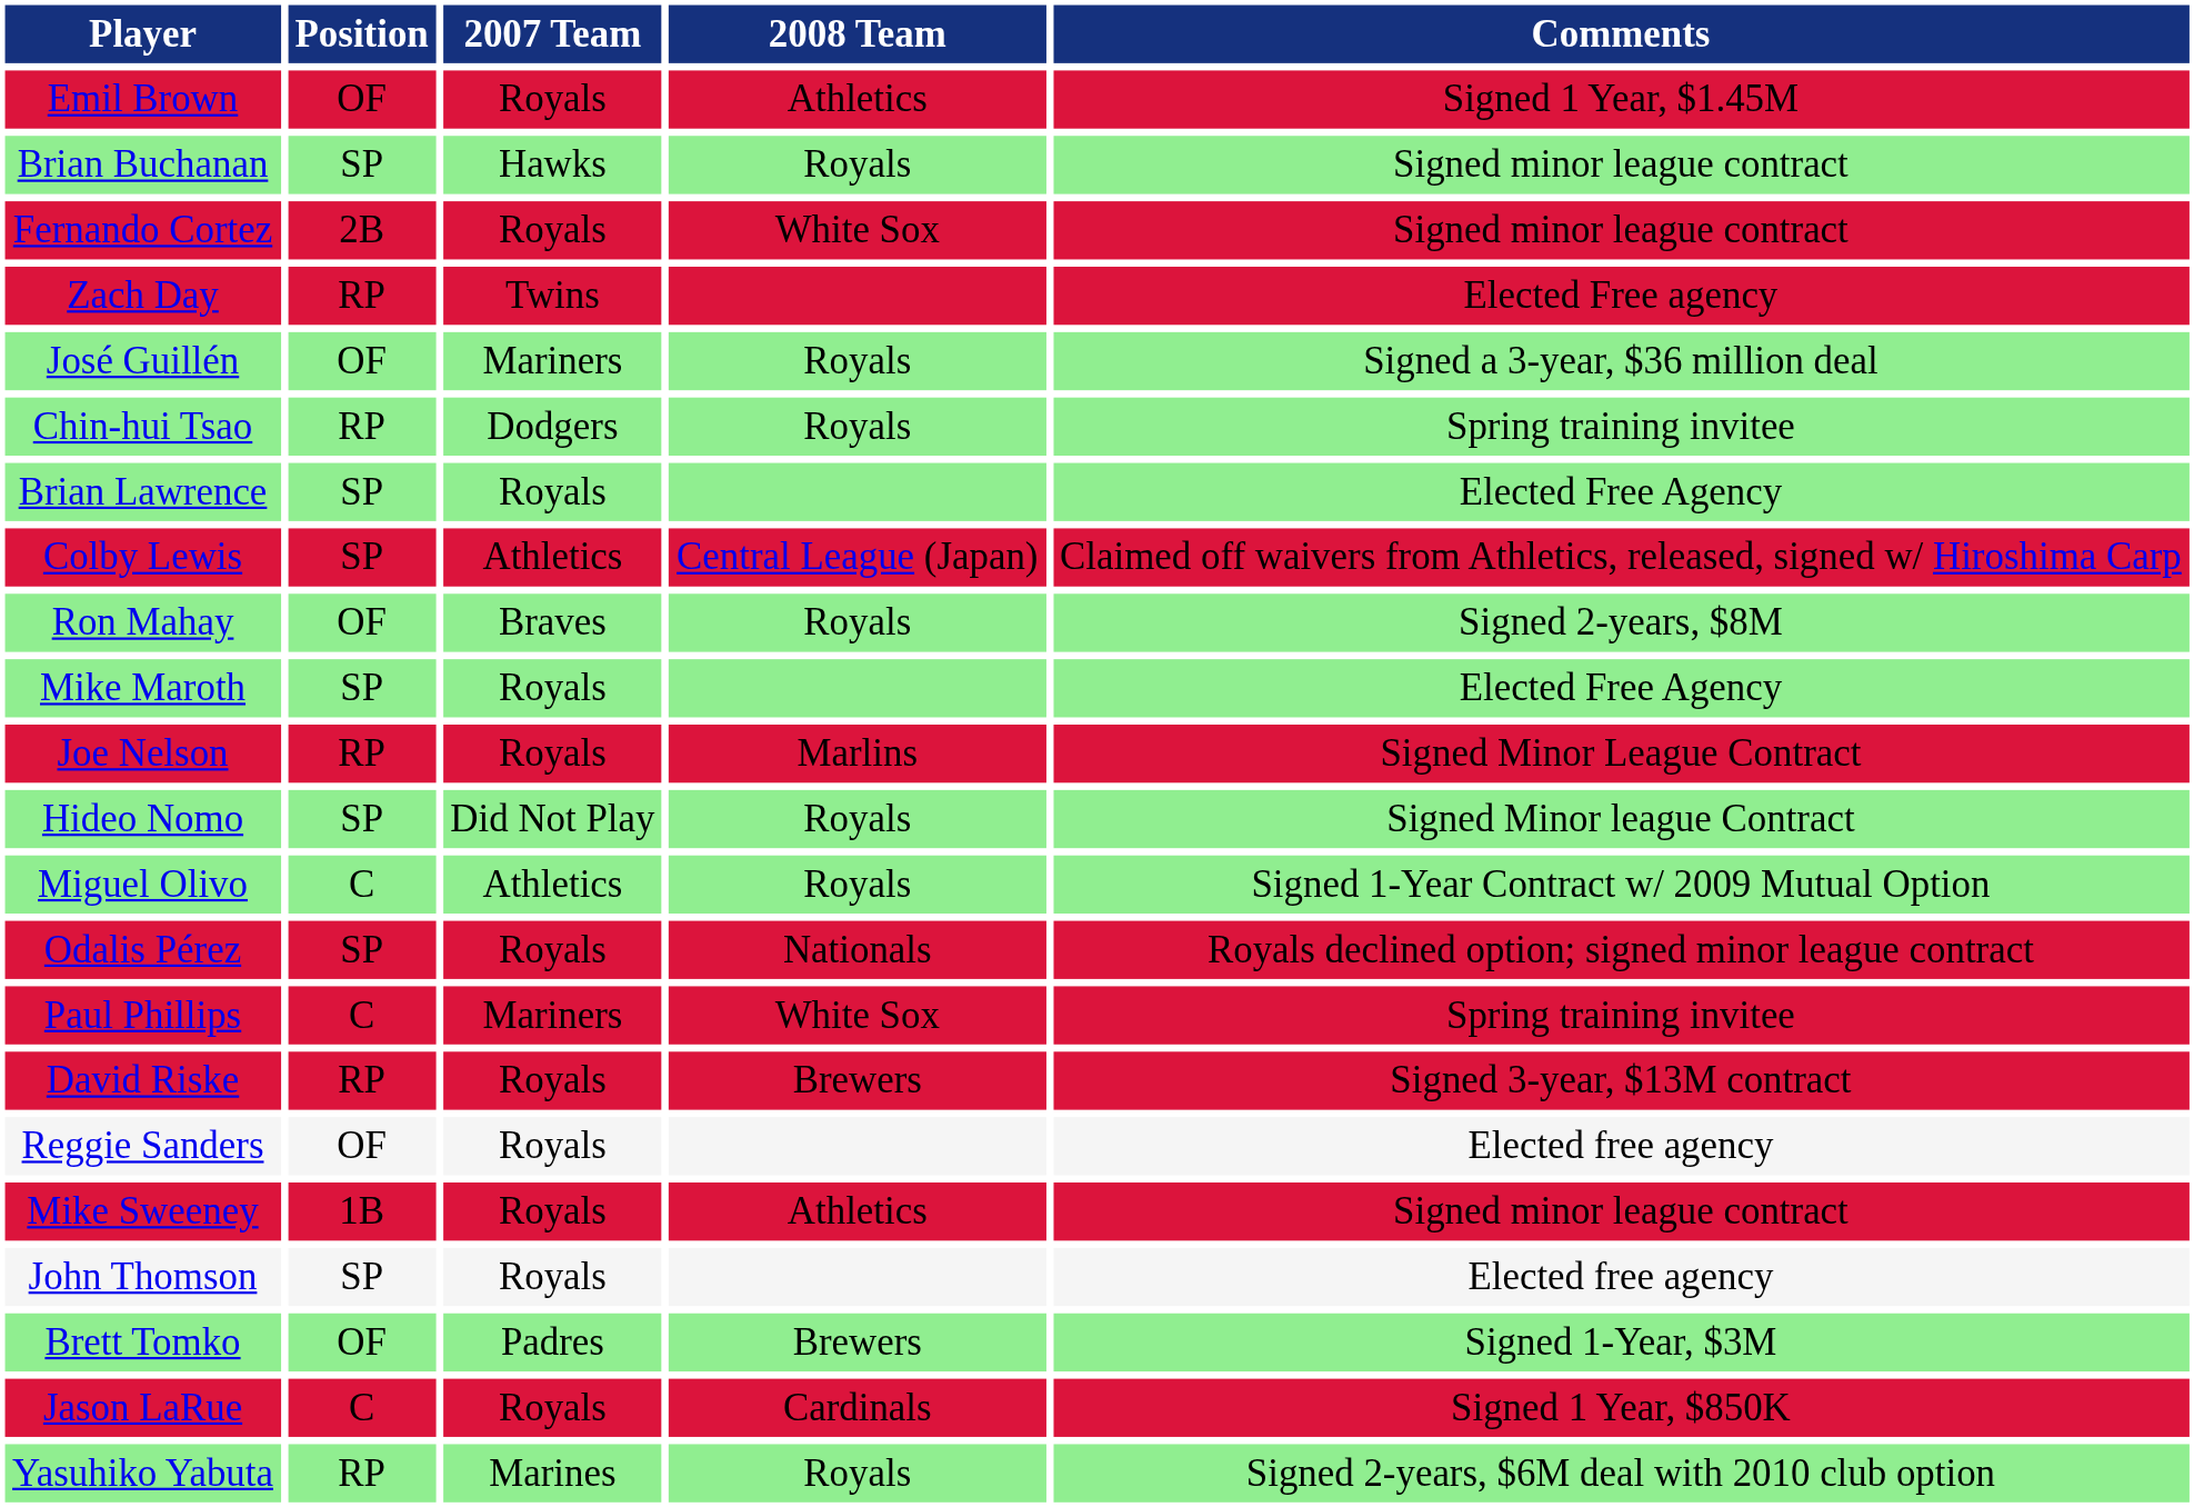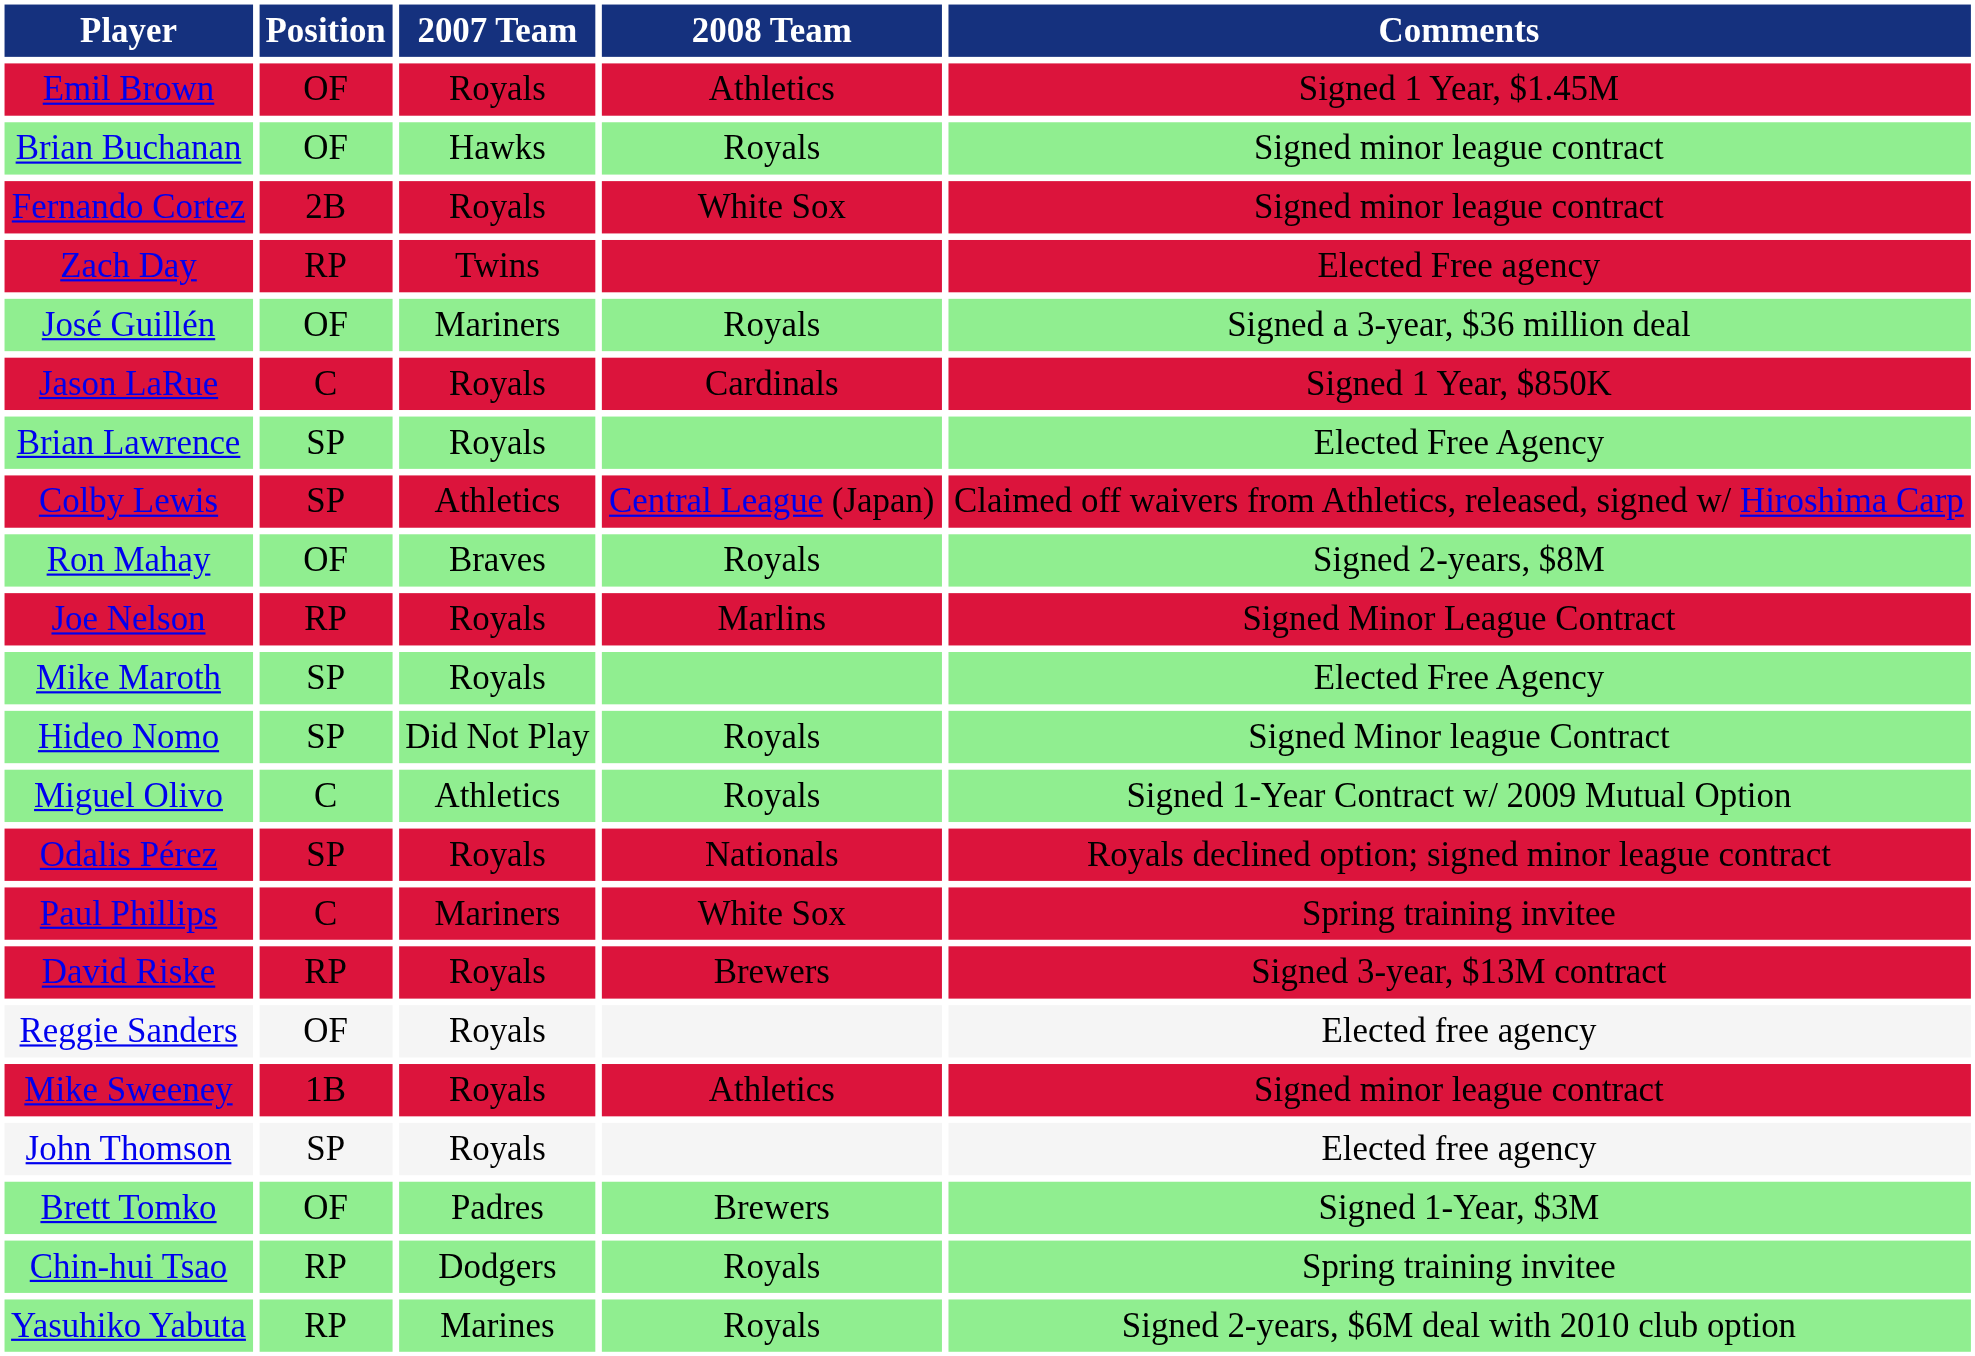Brian Buchanan | Position: SP -> OF
rows swapped: Jason LaRue <-> Chin-hui Tsao
rows swapped: Mike Maroth <-> Joe Nelson
